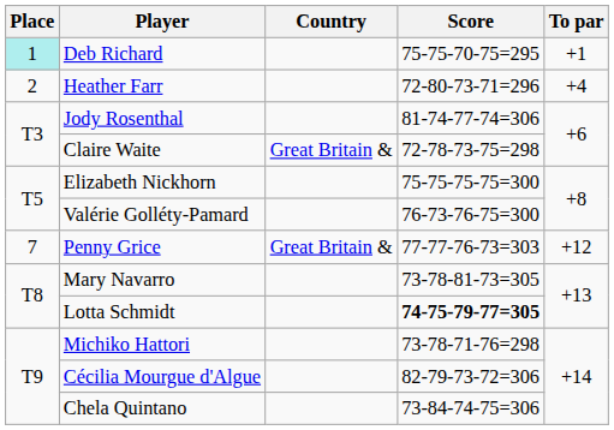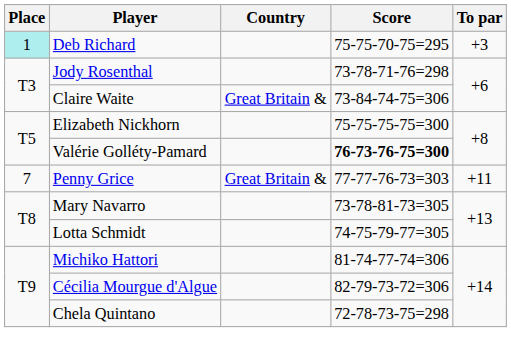Deb Richard | To par: +1 -> +3
- row: 2 | Heather Farr | 72-80-73-71=296 | +4
Jody Rosenthal | Score: 81-74-77-74=306 -> 73-78-71-76=298
Claire Waite | Score: 72-78-73-75=298 -> 73-84-74-75=306
Valérie Golléty-Pamard | Score: normal -> bold
Penny Grice | To par: +12 -> +11
Lotta Schmidt | Score: bold -> normal
Michiko Hattori | Score: 73-78-71-76=298 -> 81-74-77-74=306
Chela Quintano | Score: 73-84-74-75=306 -> 72-78-73-75=298
